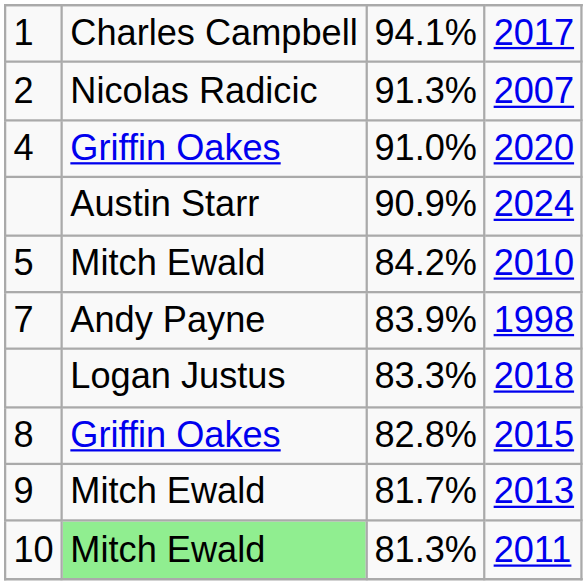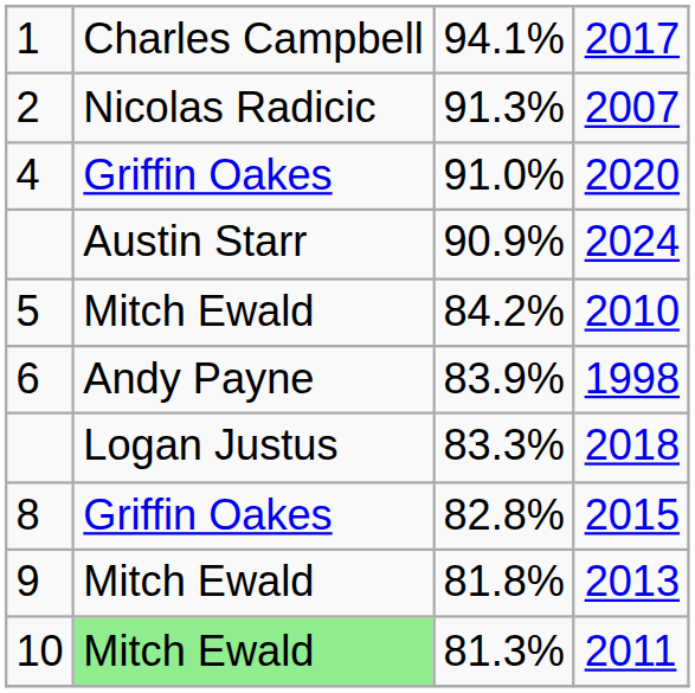1998 | column 1: 7 -> 6
2013 | column 3: 81.7% -> 81.8%
